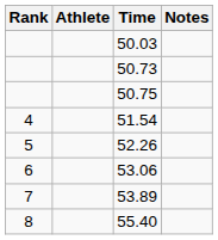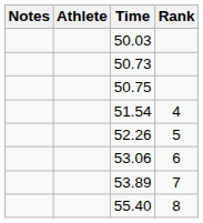columns swapped: Rank <-> Notes
